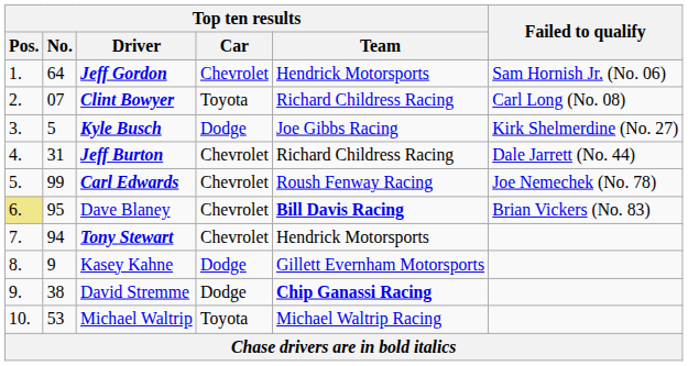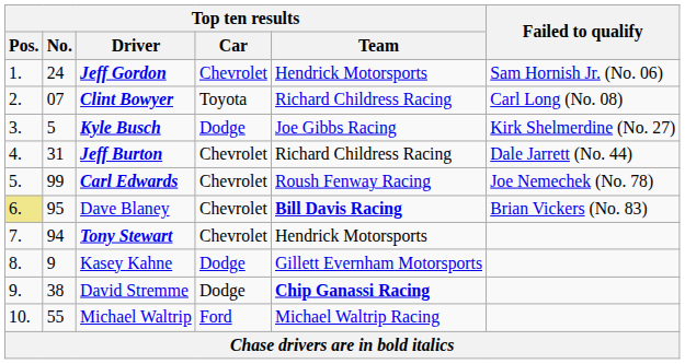Jeff Gordon | Top ten results / No.: 64 -> 24
Michael Waltrip | Top ten results / No.: 53 -> 55
Michael Waltrip | Top ten results / Car: Toyota -> Ford
